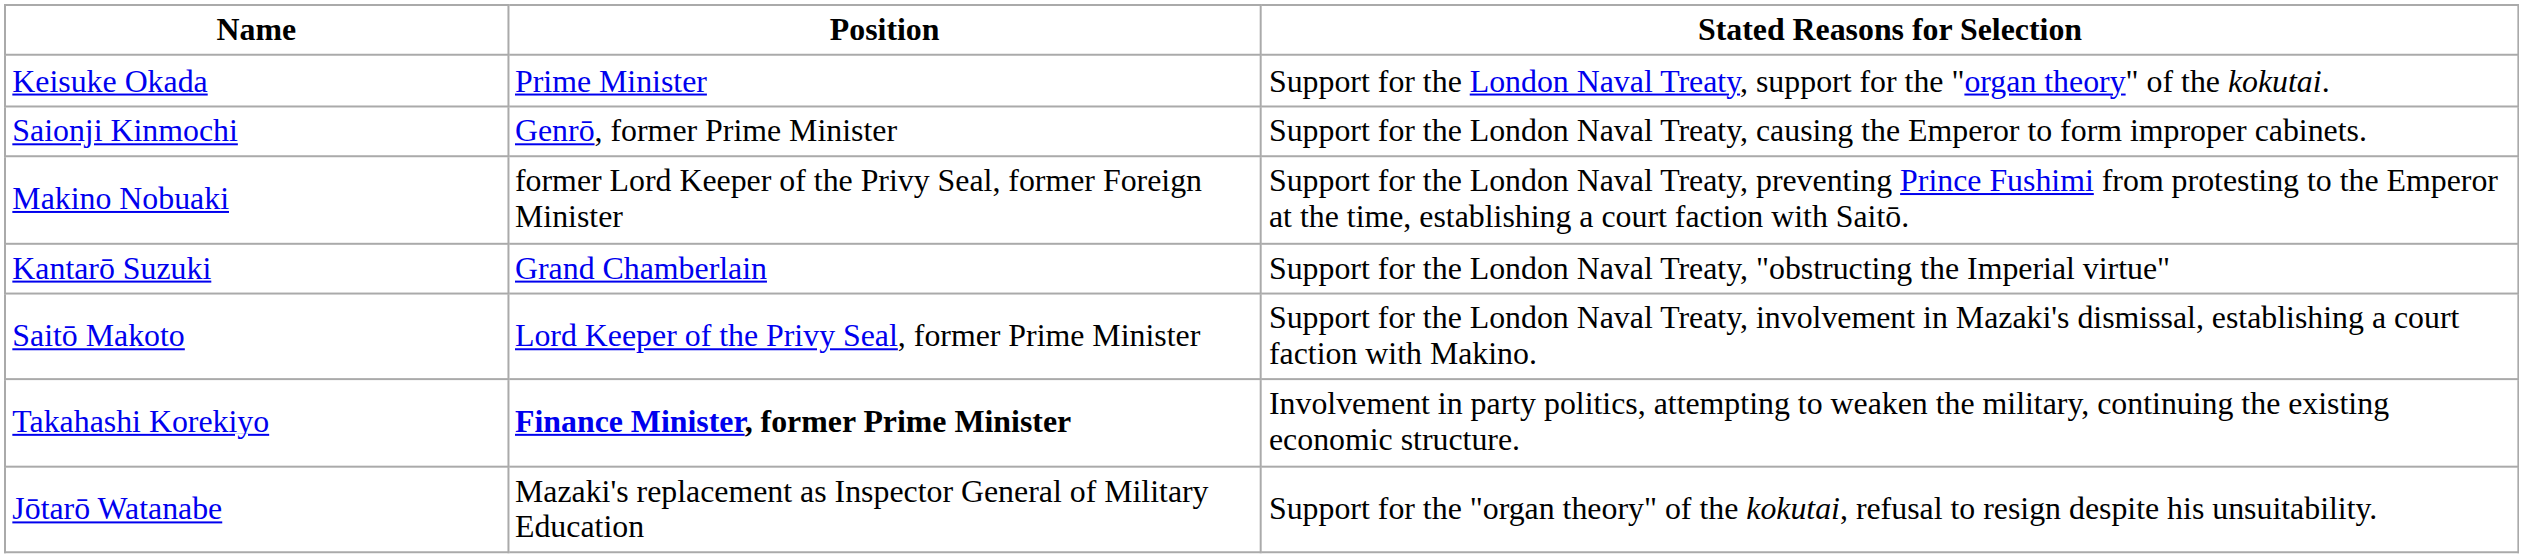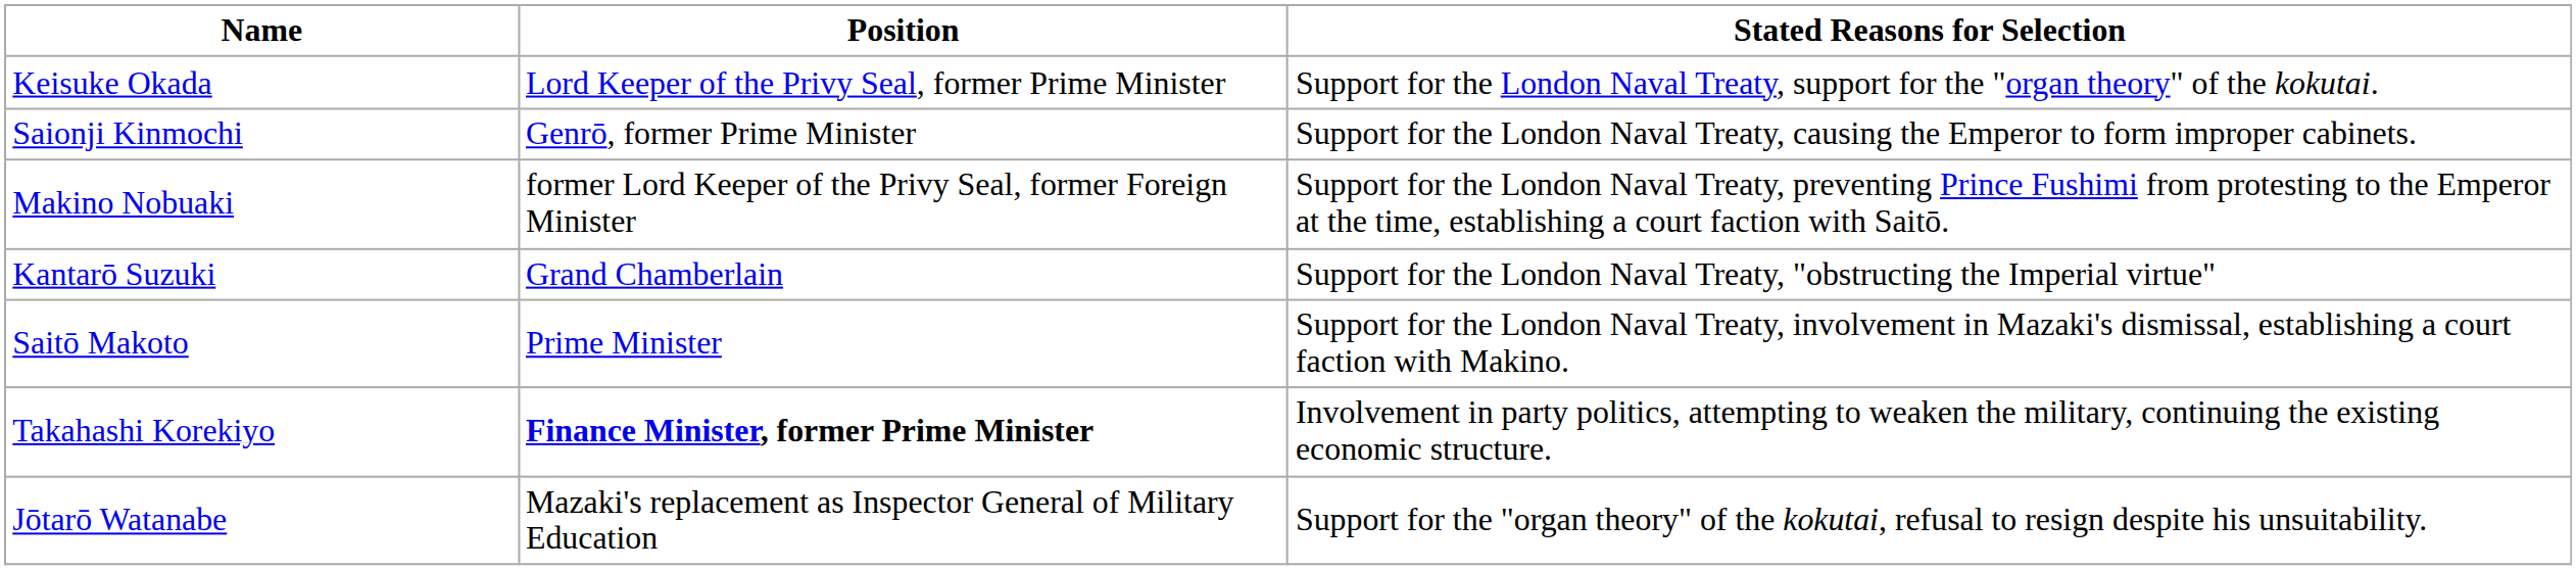Keisuke Okada | Position: Prime Minister -> Lord Keeper of the Privy Seal, former Prime Minister
Saitō Makoto | Position: Lord Keeper of the Privy Seal, former Prime Minister -> Prime Minister
